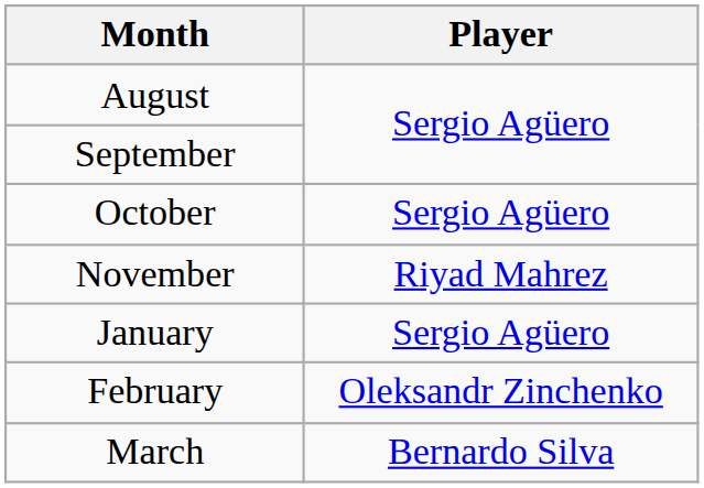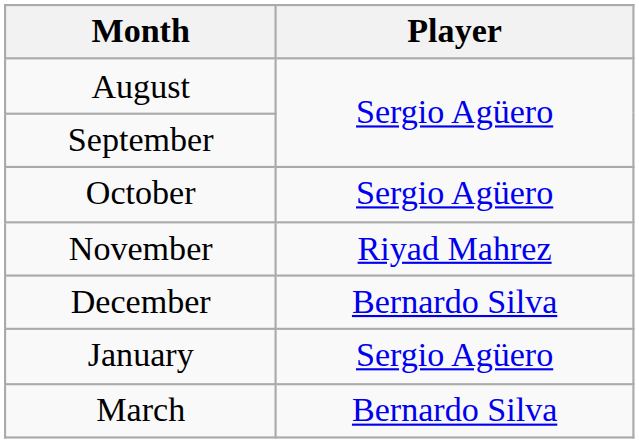+ row: December | Bernardo Silva
- row: February | Oleksandr Zinchenko
